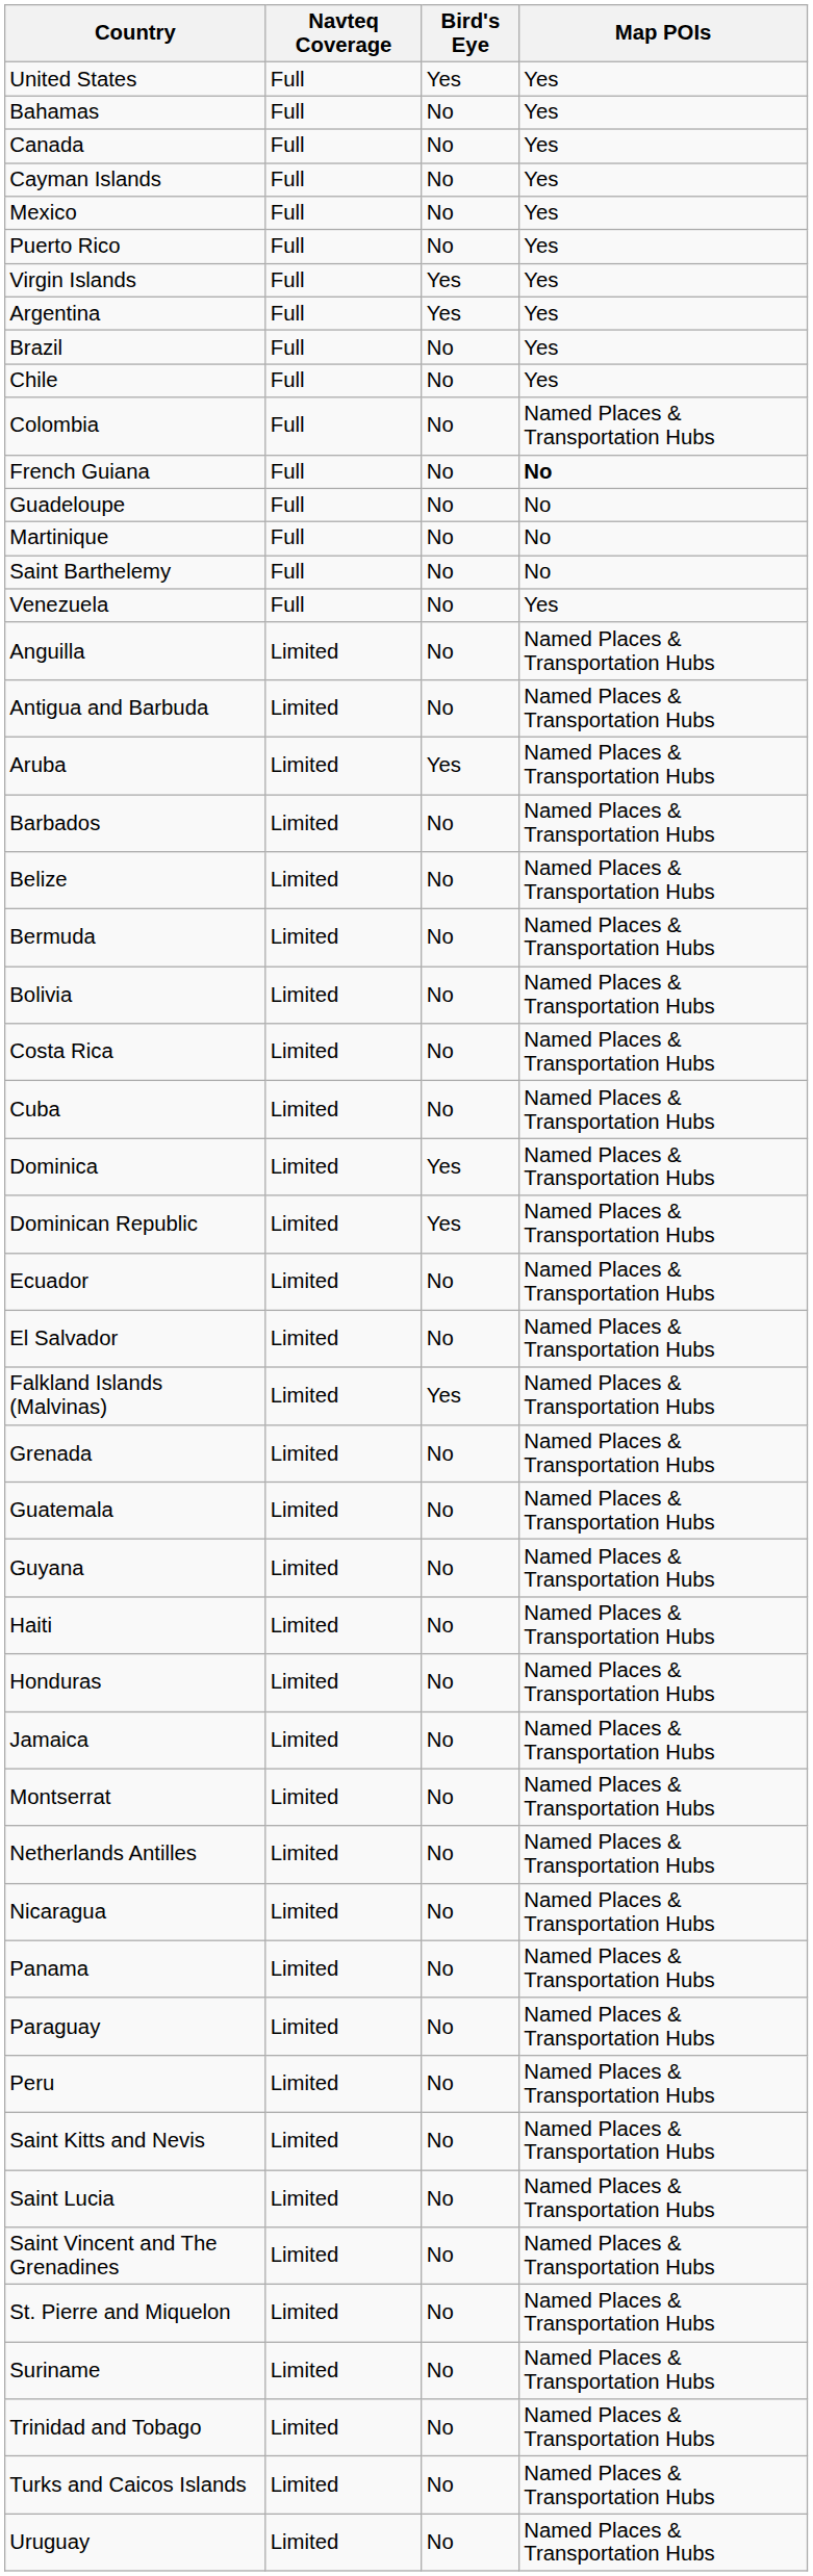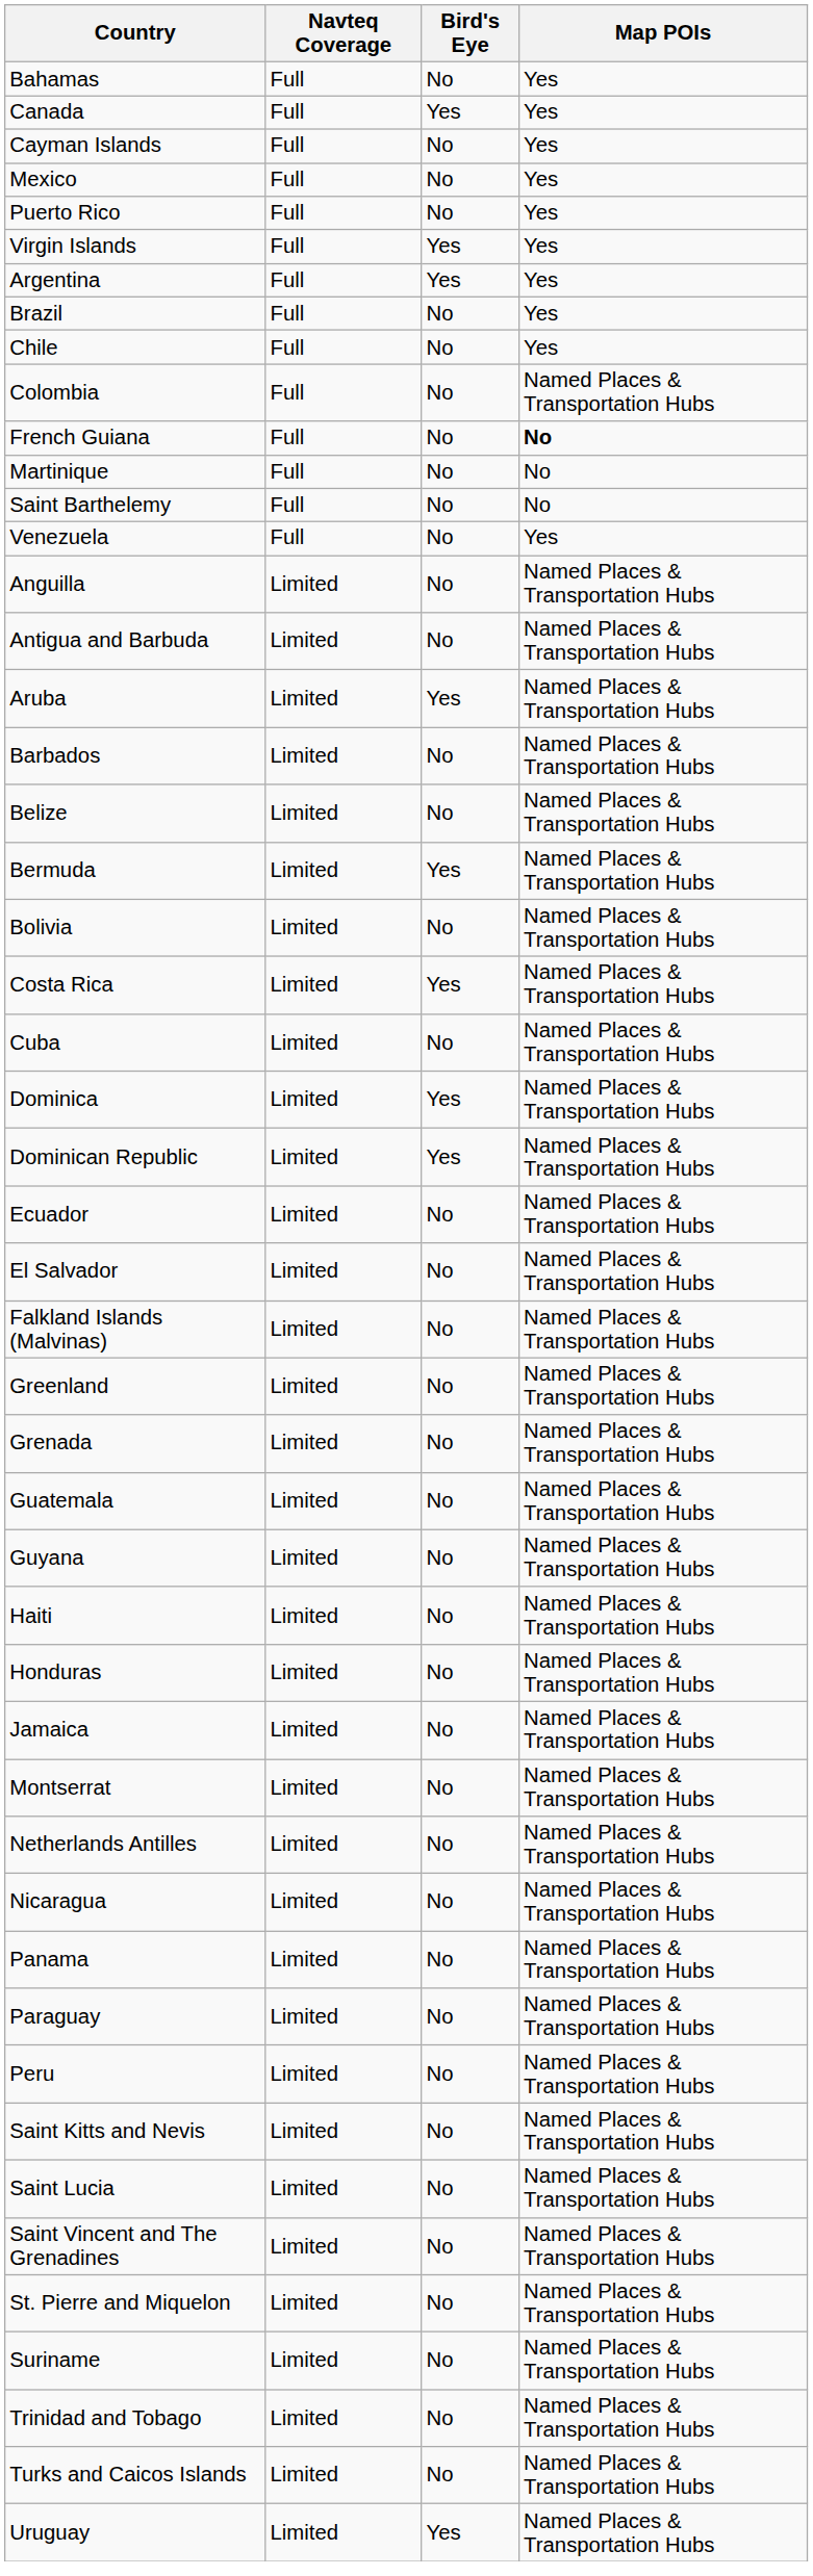- row: United States | Full | Yes | Yes
Canada | Bird's Eye: No -> Yes
- row: Guadeloupe | Full | No | No
Bermuda | Bird's Eye: No -> Yes
Costa Rica | Bird's Eye: No -> Yes
Falkland Islands (Malvinas) | Bird's Eye: Yes -> No
+ row: Greenland | Limited | No | Named Places & Transportation Hubs
Uruguay | Bird's Eye: No -> Yes
